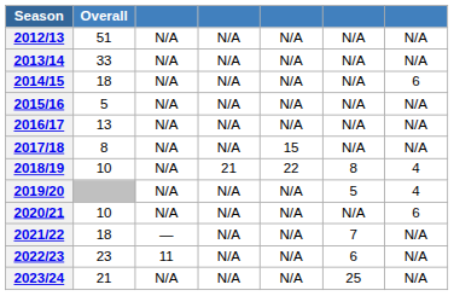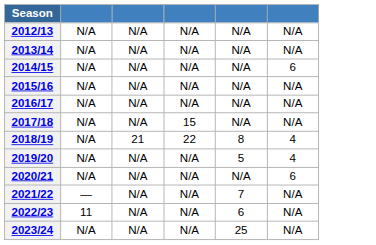- column: Overall | 51 | 33 | 18 | 5 | 13 | 8 | 10 | 10 | 18 | 23 | 21
